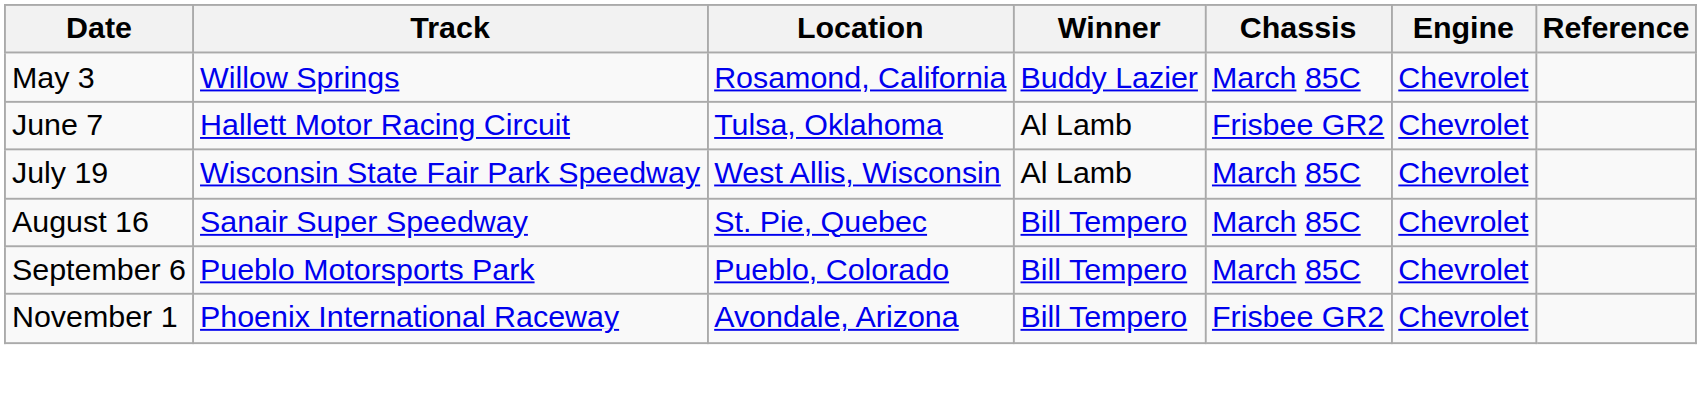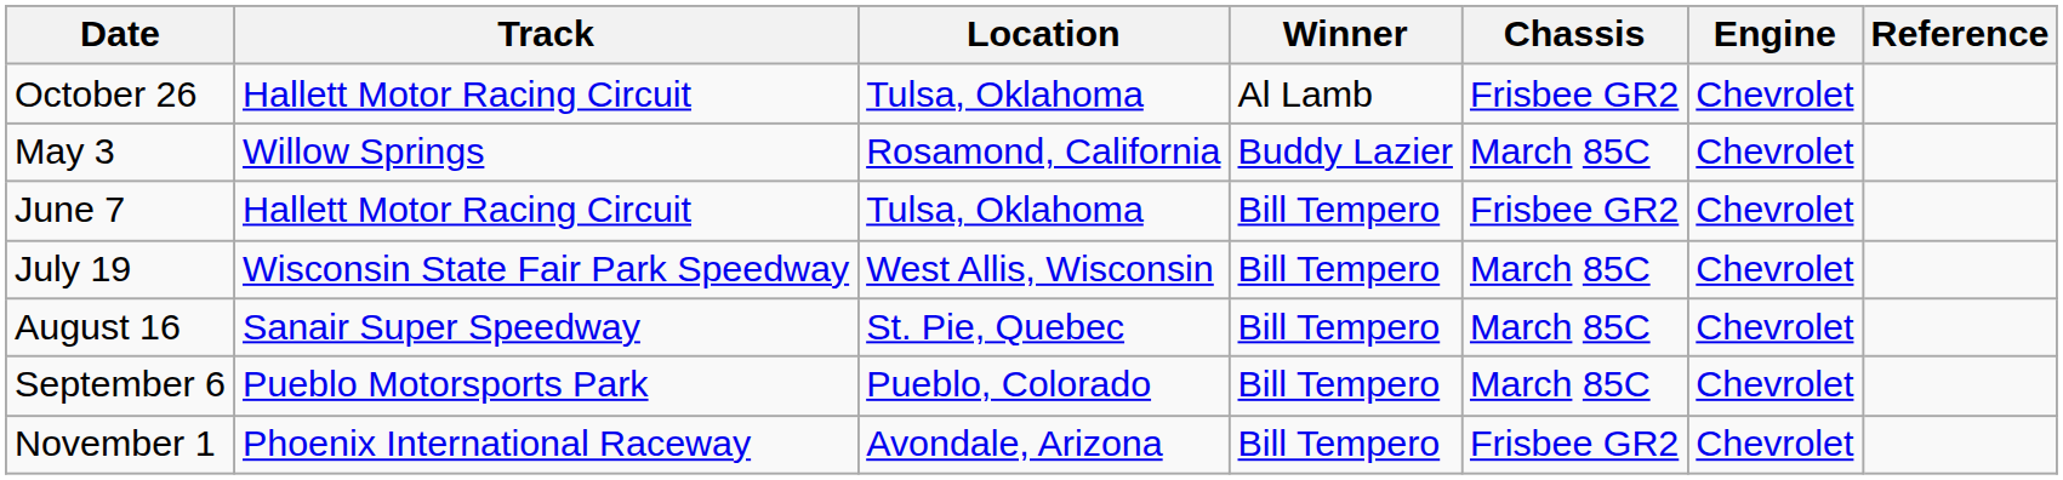+ row: October 26 | Hallett Motor Racing Circuit | Tulsa, Oklahoma | Al Lamb | Frisbee GR2 | Chevrolet
June 7 | Winner: Al Lamb -> Bill Tempero
July 19 | Winner: Al Lamb -> Bill Tempero
